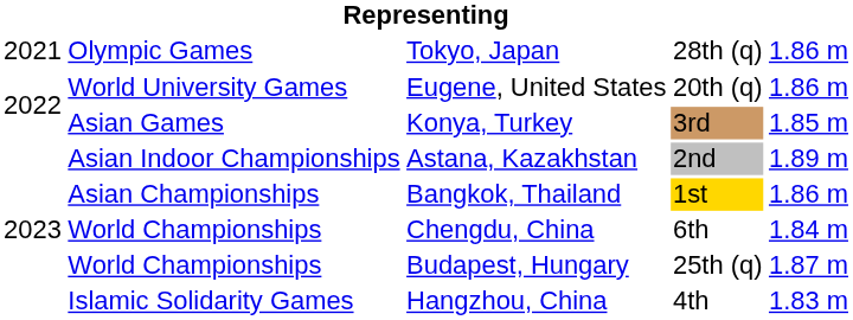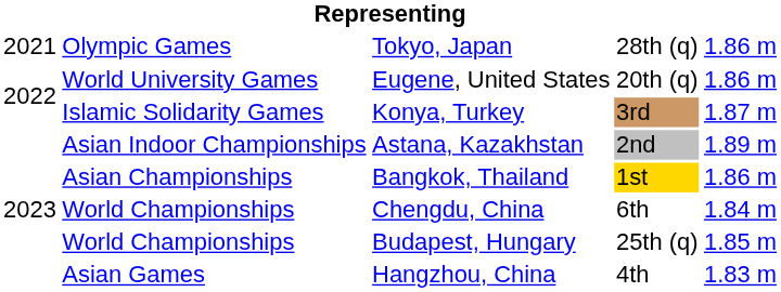Konya, Turkey | column 2: Asian Games -> Islamic Solidarity Games
Konya, Turkey | column 5: 1.85 m -> 1.87 m
Budapest, Hungary | column 5: 1.87 m -> 1.85 m
Hangzhou, China | column 2: Islamic Solidarity Games -> Asian Games
